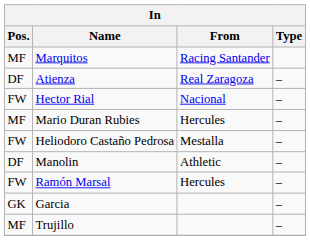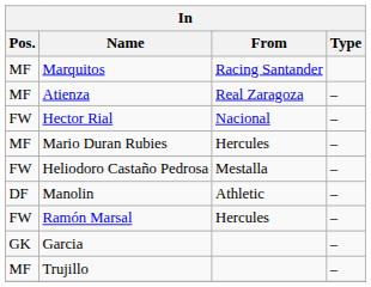Atienza | Pos.: DF -> MF
